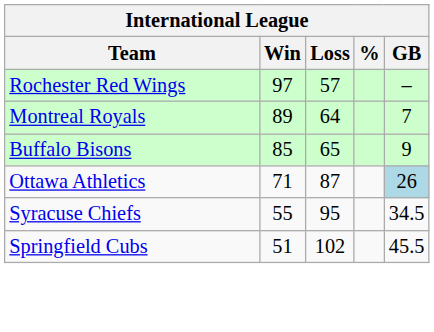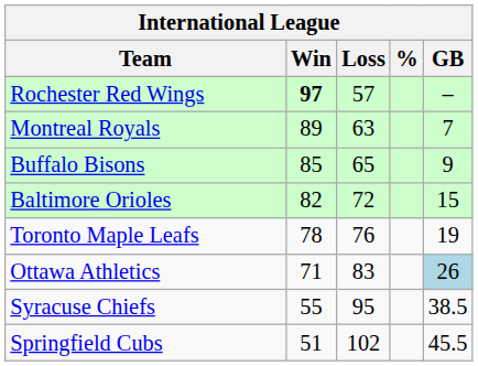Rochester Red Wings | Win: normal -> bold
Montreal Royals | Loss: 64 -> 63
+ row: Baltimore Orioles | 82 | 72 | 15
+ row: Toronto Maple Leafs | 78 | 76 | 19
Ottawa Athletics | Loss: 87 -> 83
Syracuse Chiefs | GB: 34.5 -> 38.5
